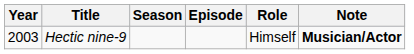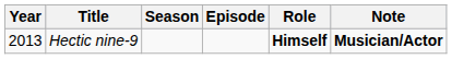Hectic nine-9 | Year: 2003 -> 2013
Hectic nine-9 | Role: normal -> bold
